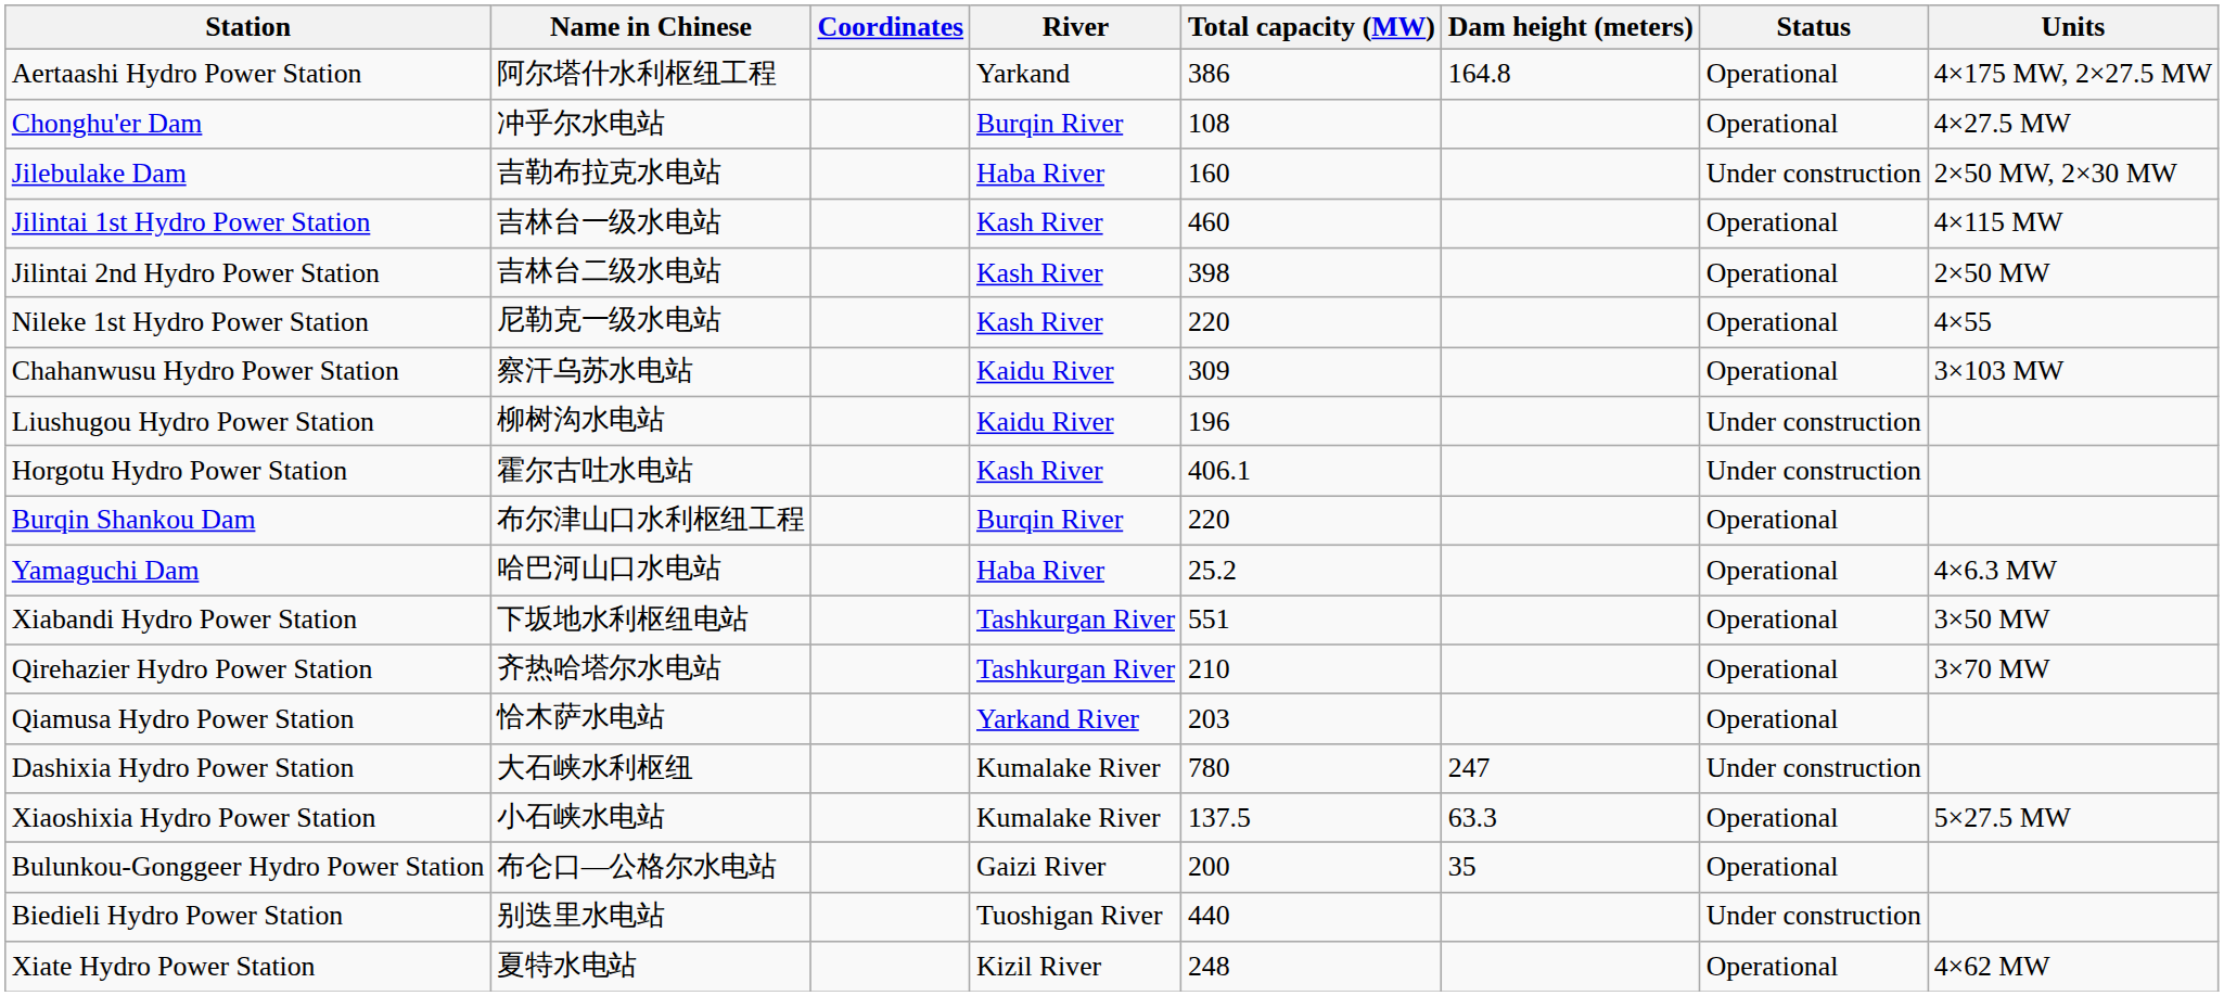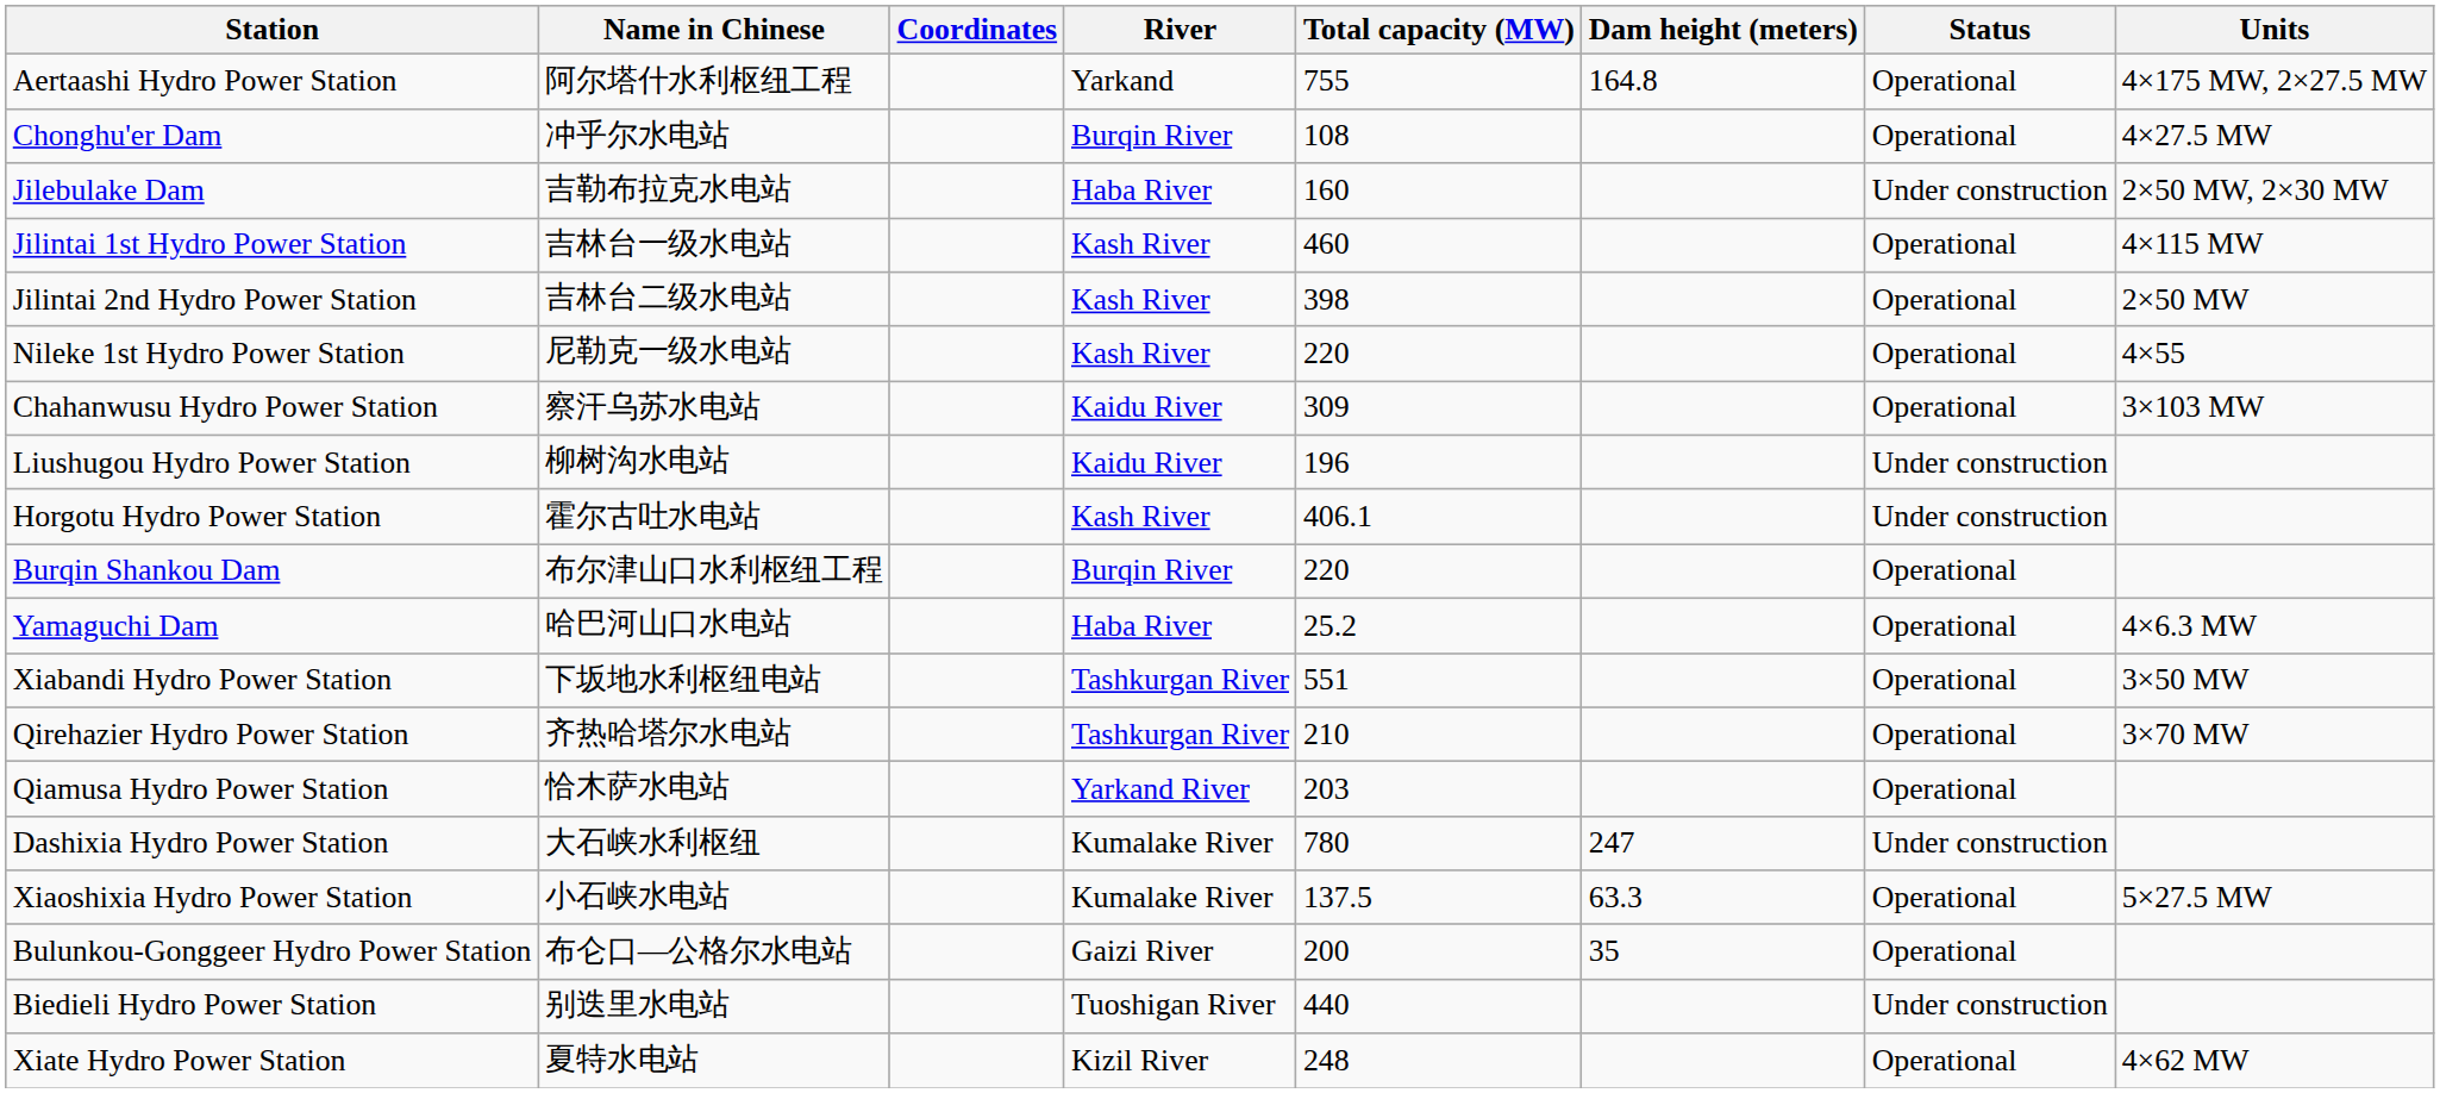Aertaashi Hydro Power Station | Total capacity (MW): 386 -> 755
